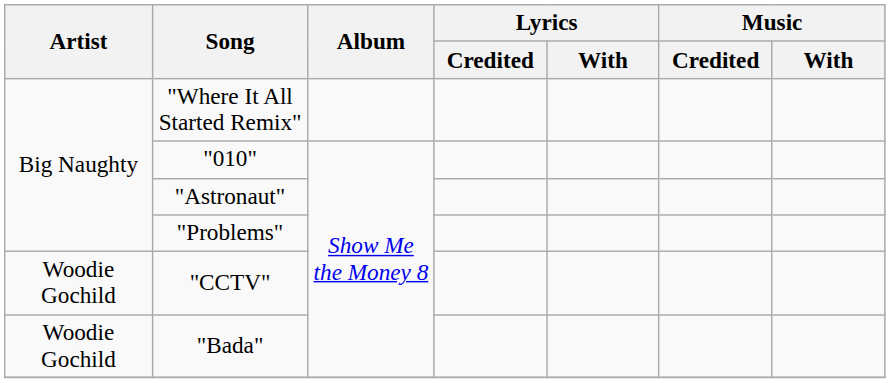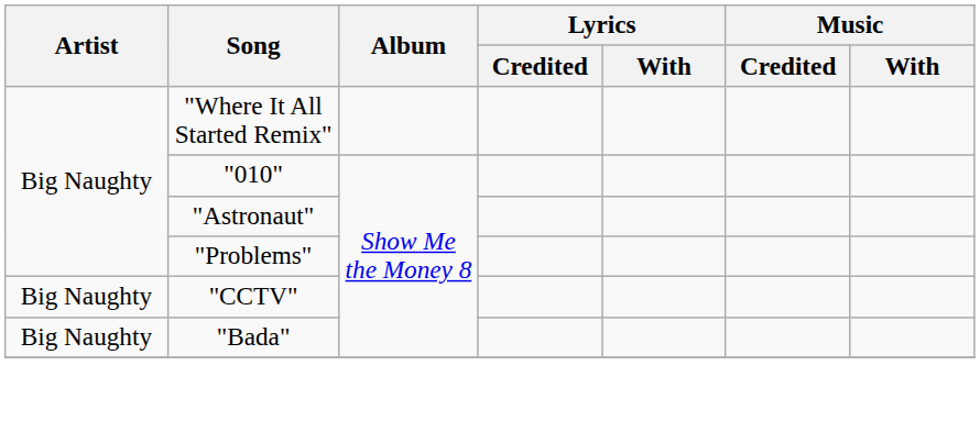"CCTV" | Artist: Woodie Gochild -> Big Naughty
"Bada" | Artist: Woodie Gochild -> Big Naughty
